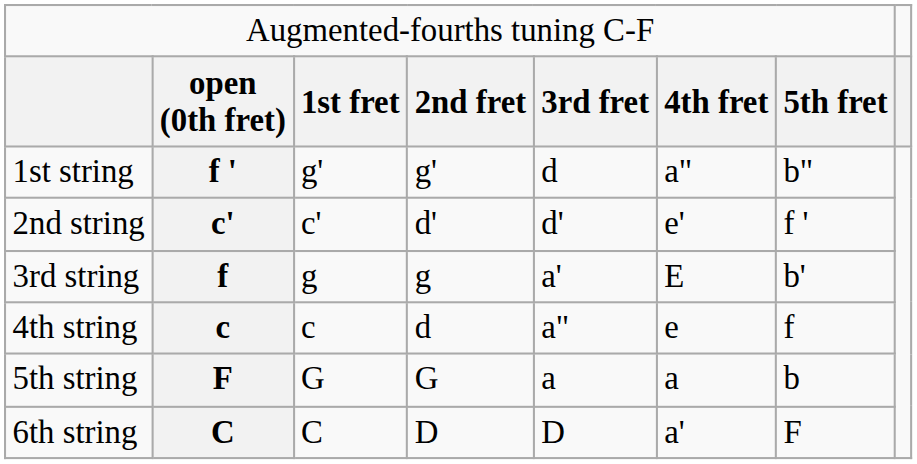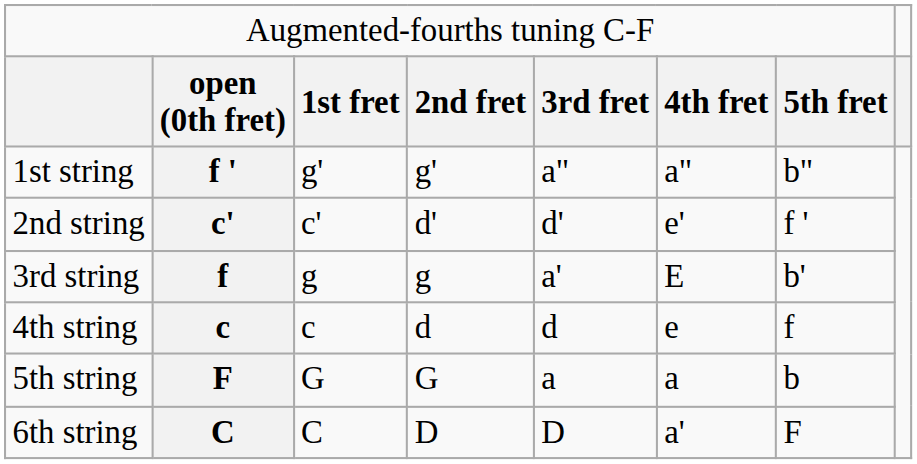1st string | column 5: d -> a"
4th string | column 5: a" -> d
